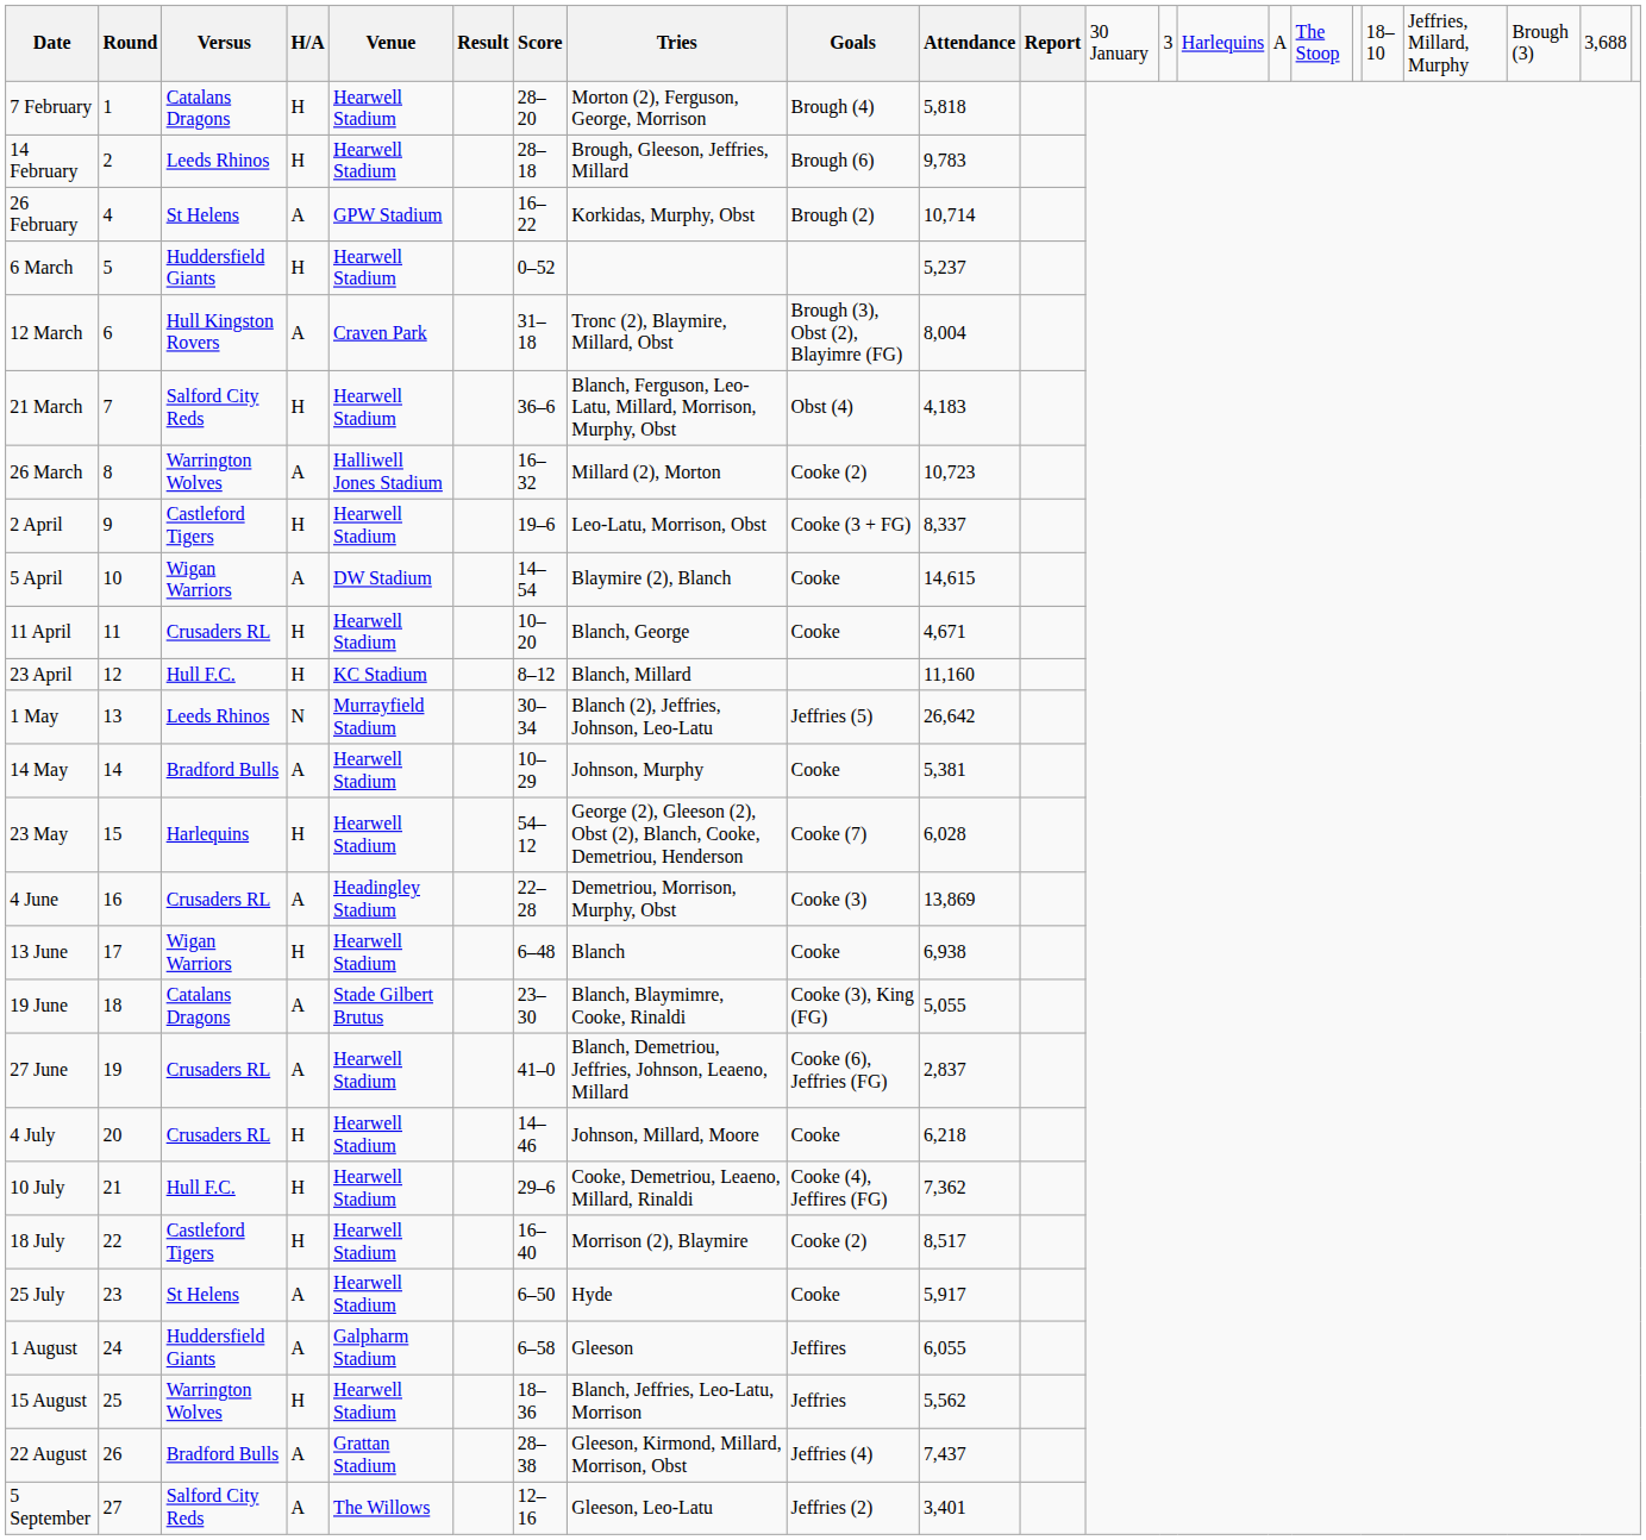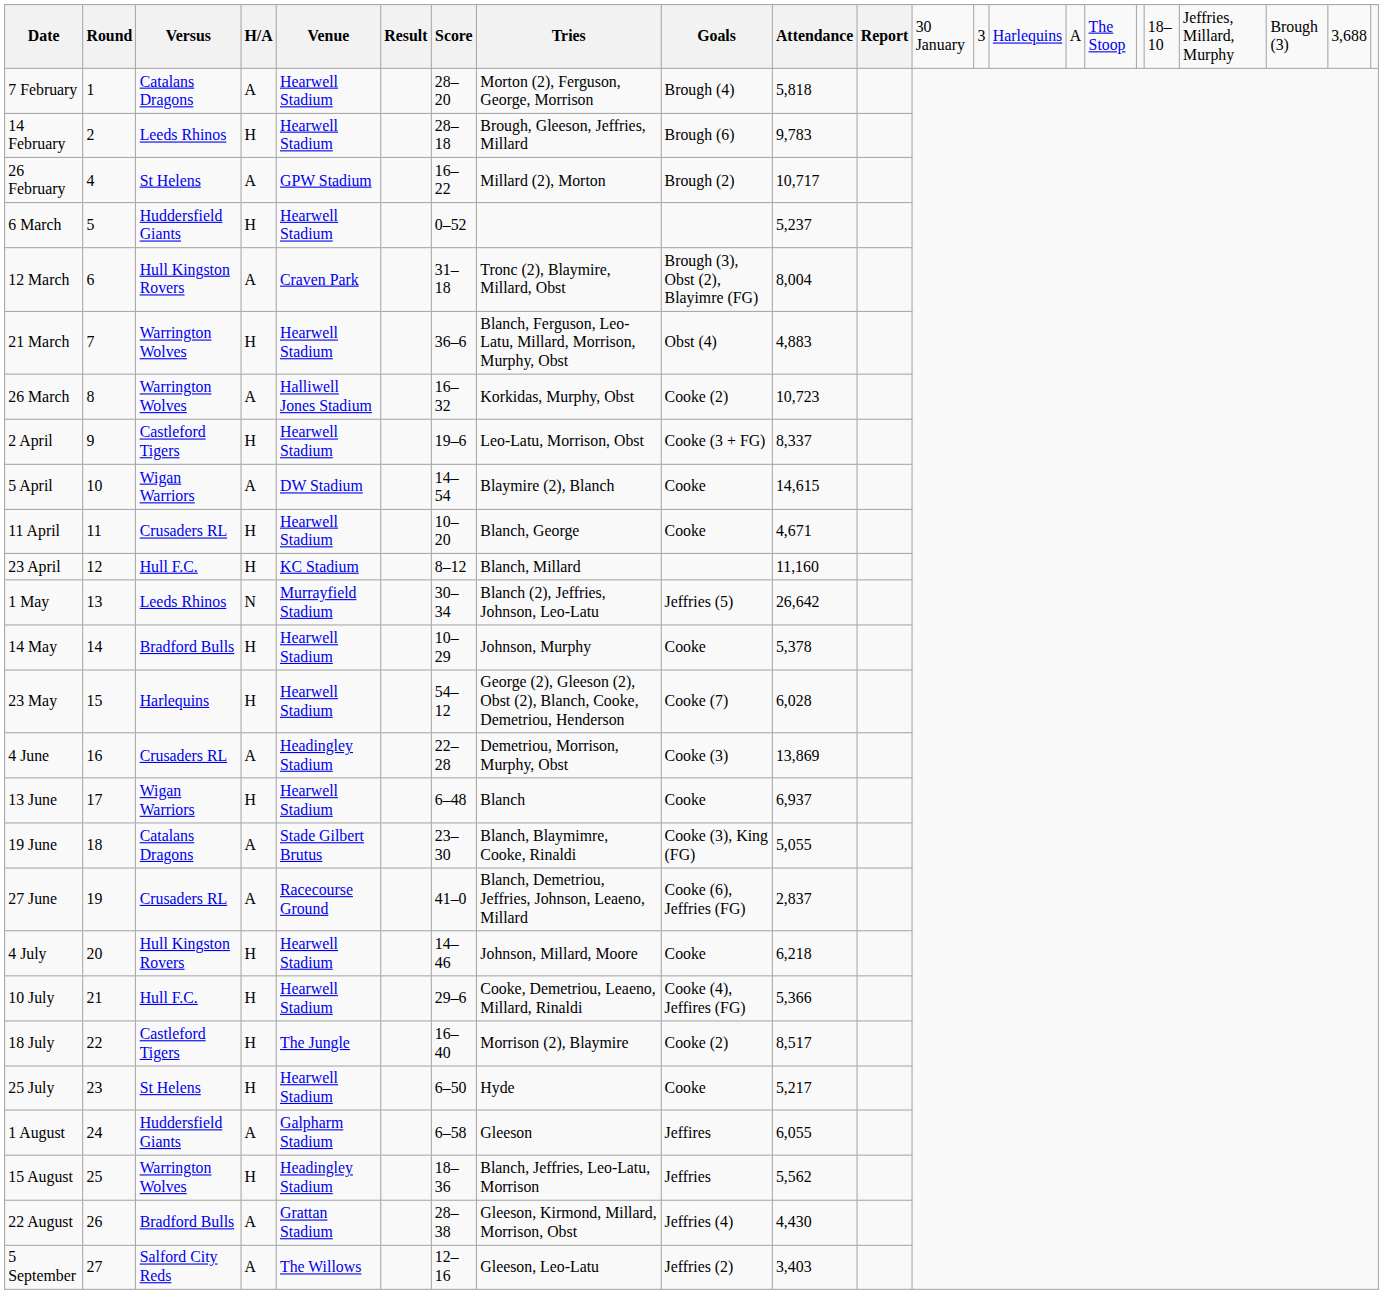7 February | column 4: H -> A
26 February | column 8: Korkidas, Murphy, Obst -> Millard (2), Morton
26 February | column 10: 10,714 -> 10,717
21 March | column 3: Salford City Reds -> Warrington Wolves
21 March | column 10: 4,183 -> 4,883
26 March | column 8: Millard (2), Morton -> Korkidas, Murphy, Obst
14 May | column 4: A -> H
14 May | column 10: 5,381 -> 5,378
13 June | column 10: 6,938 -> 6,937
27 June | column 5: Hearwell Stadium -> Racecourse Ground
4 July | column 3: Crusaders RL -> Hull Kingston Rovers
10 July | column 10: 7,362 -> 5,366
18 July | column 5: Hearwell Stadium -> The Jungle
25 July | column 4: A -> H
25 July | column 10: 5,917 -> 5,217
15 August | column 5: Hearwell Stadium -> Headingley Stadium
22 August | column 10: 7,437 -> 4,430
5 September | column 10: 3,401 -> 3,403
